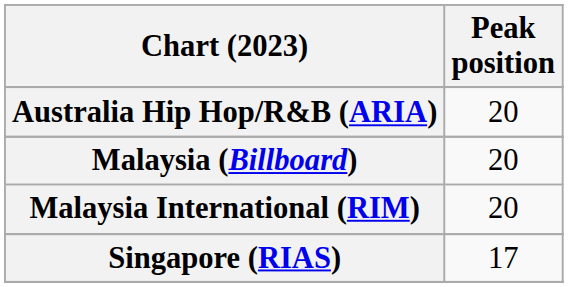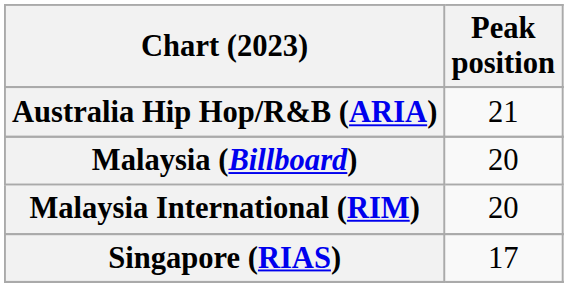Australia Hip Hop/R&B (ARIA) | Peak position: 20 -> 21
